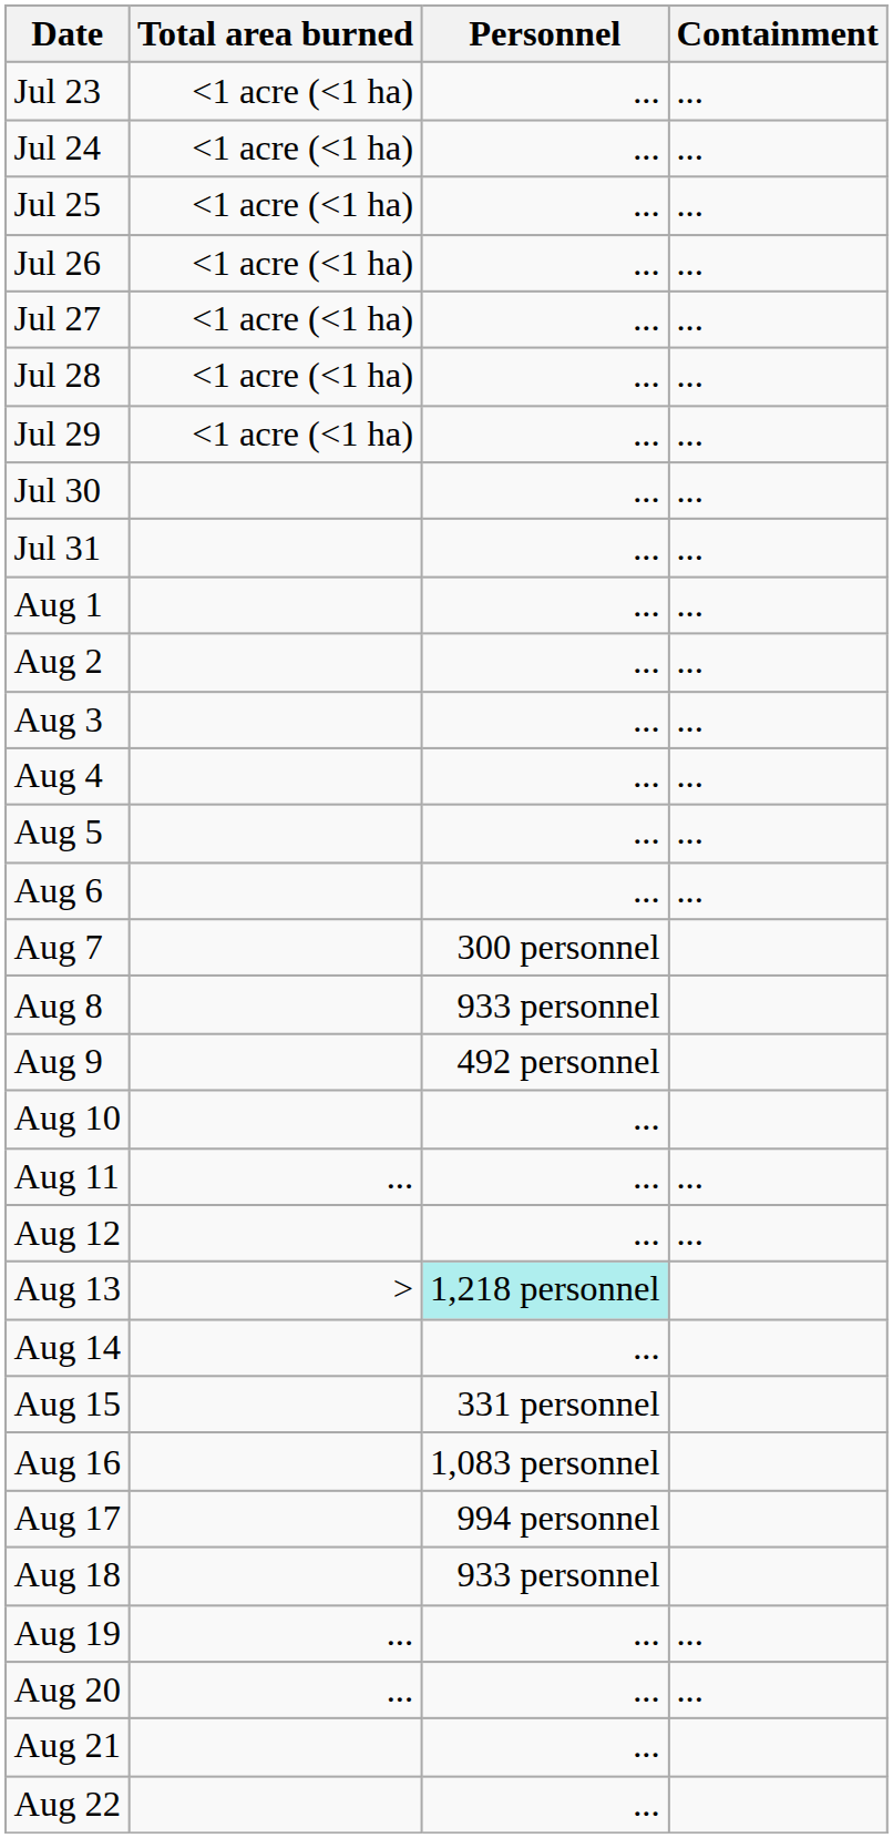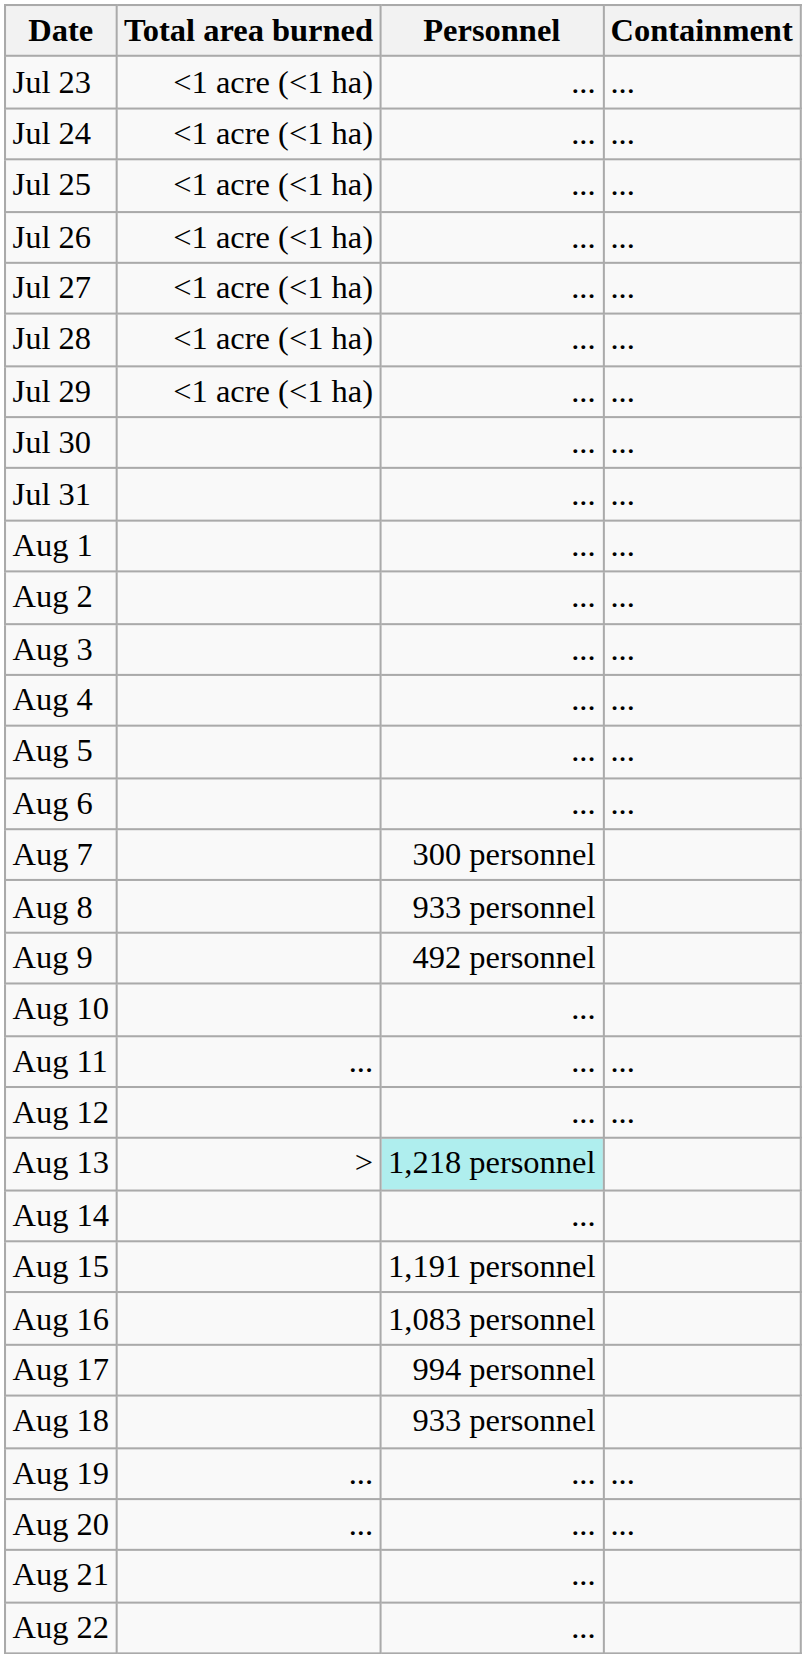Aug 15 | Personnel: 331 personnel -> 1,191 personnel
